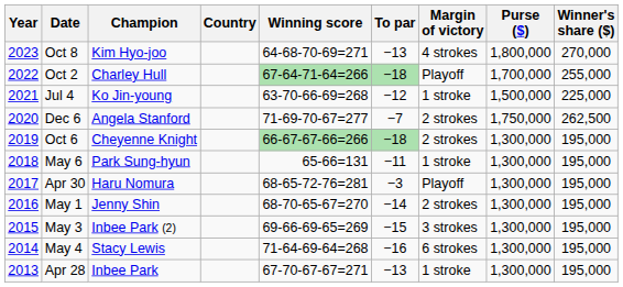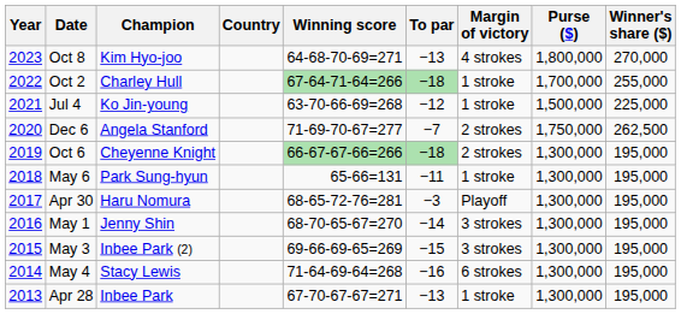Oct 2 | Margin of victory: Playoff -> 1 stroke
May 1 | Margin of victory: 2 strokes -> 3 strokes
